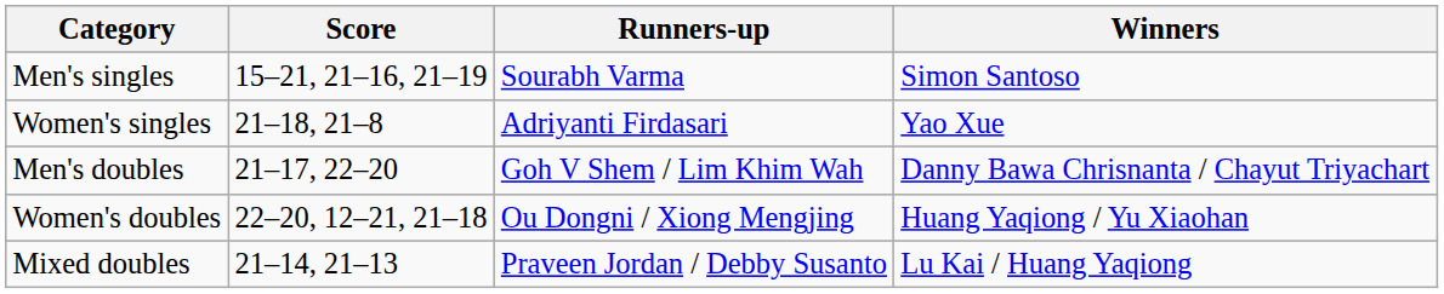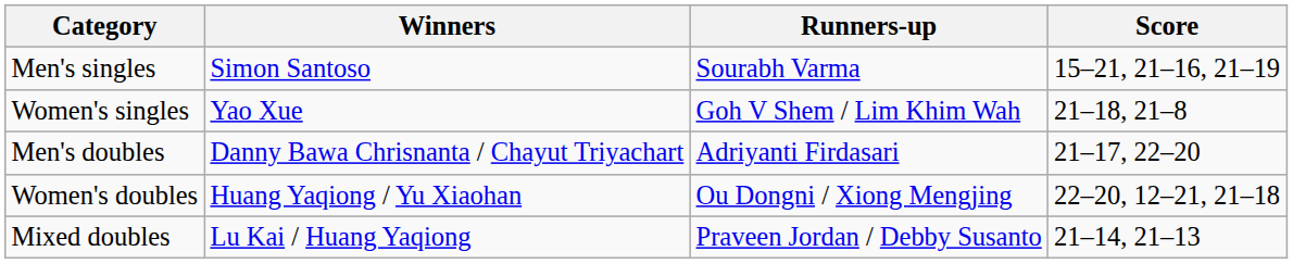columns swapped: Winners <-> Score
Women's singles | Runners-up: Adriyanti Firdasari -> Goh V Shem / Lim Khim Wah
Men's doubles | Runners-up: Goh V Shem / Lim Khim Wah -> Adriyanti Firdasari
